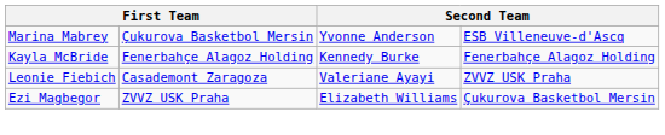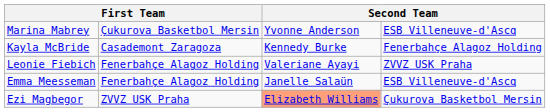Kayla McBride | column 2: Fenerbahçe Alagoz Holding -> Casademont Zaragoza
Leonie Fiebich | column 2: Casademont Zaragoza -> Fenerbahçe Alagoz Holding
+ row: Emma Meesseman | Fenerbahçe Alagoz Holding | Janelle Salaün | ESB Villeneuve-d'Ascq
Ezi Magbegor | column 3: no background -> lightsalmon background
